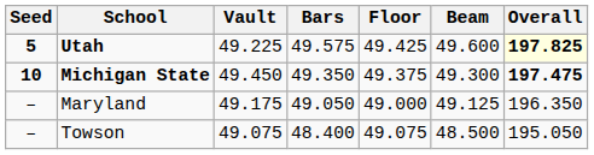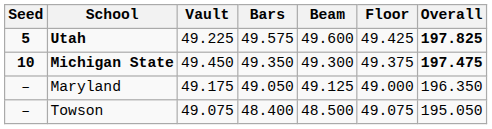columns swapped: Beam <-> Floor
Utah | Overall: lightyellow background -> no background
